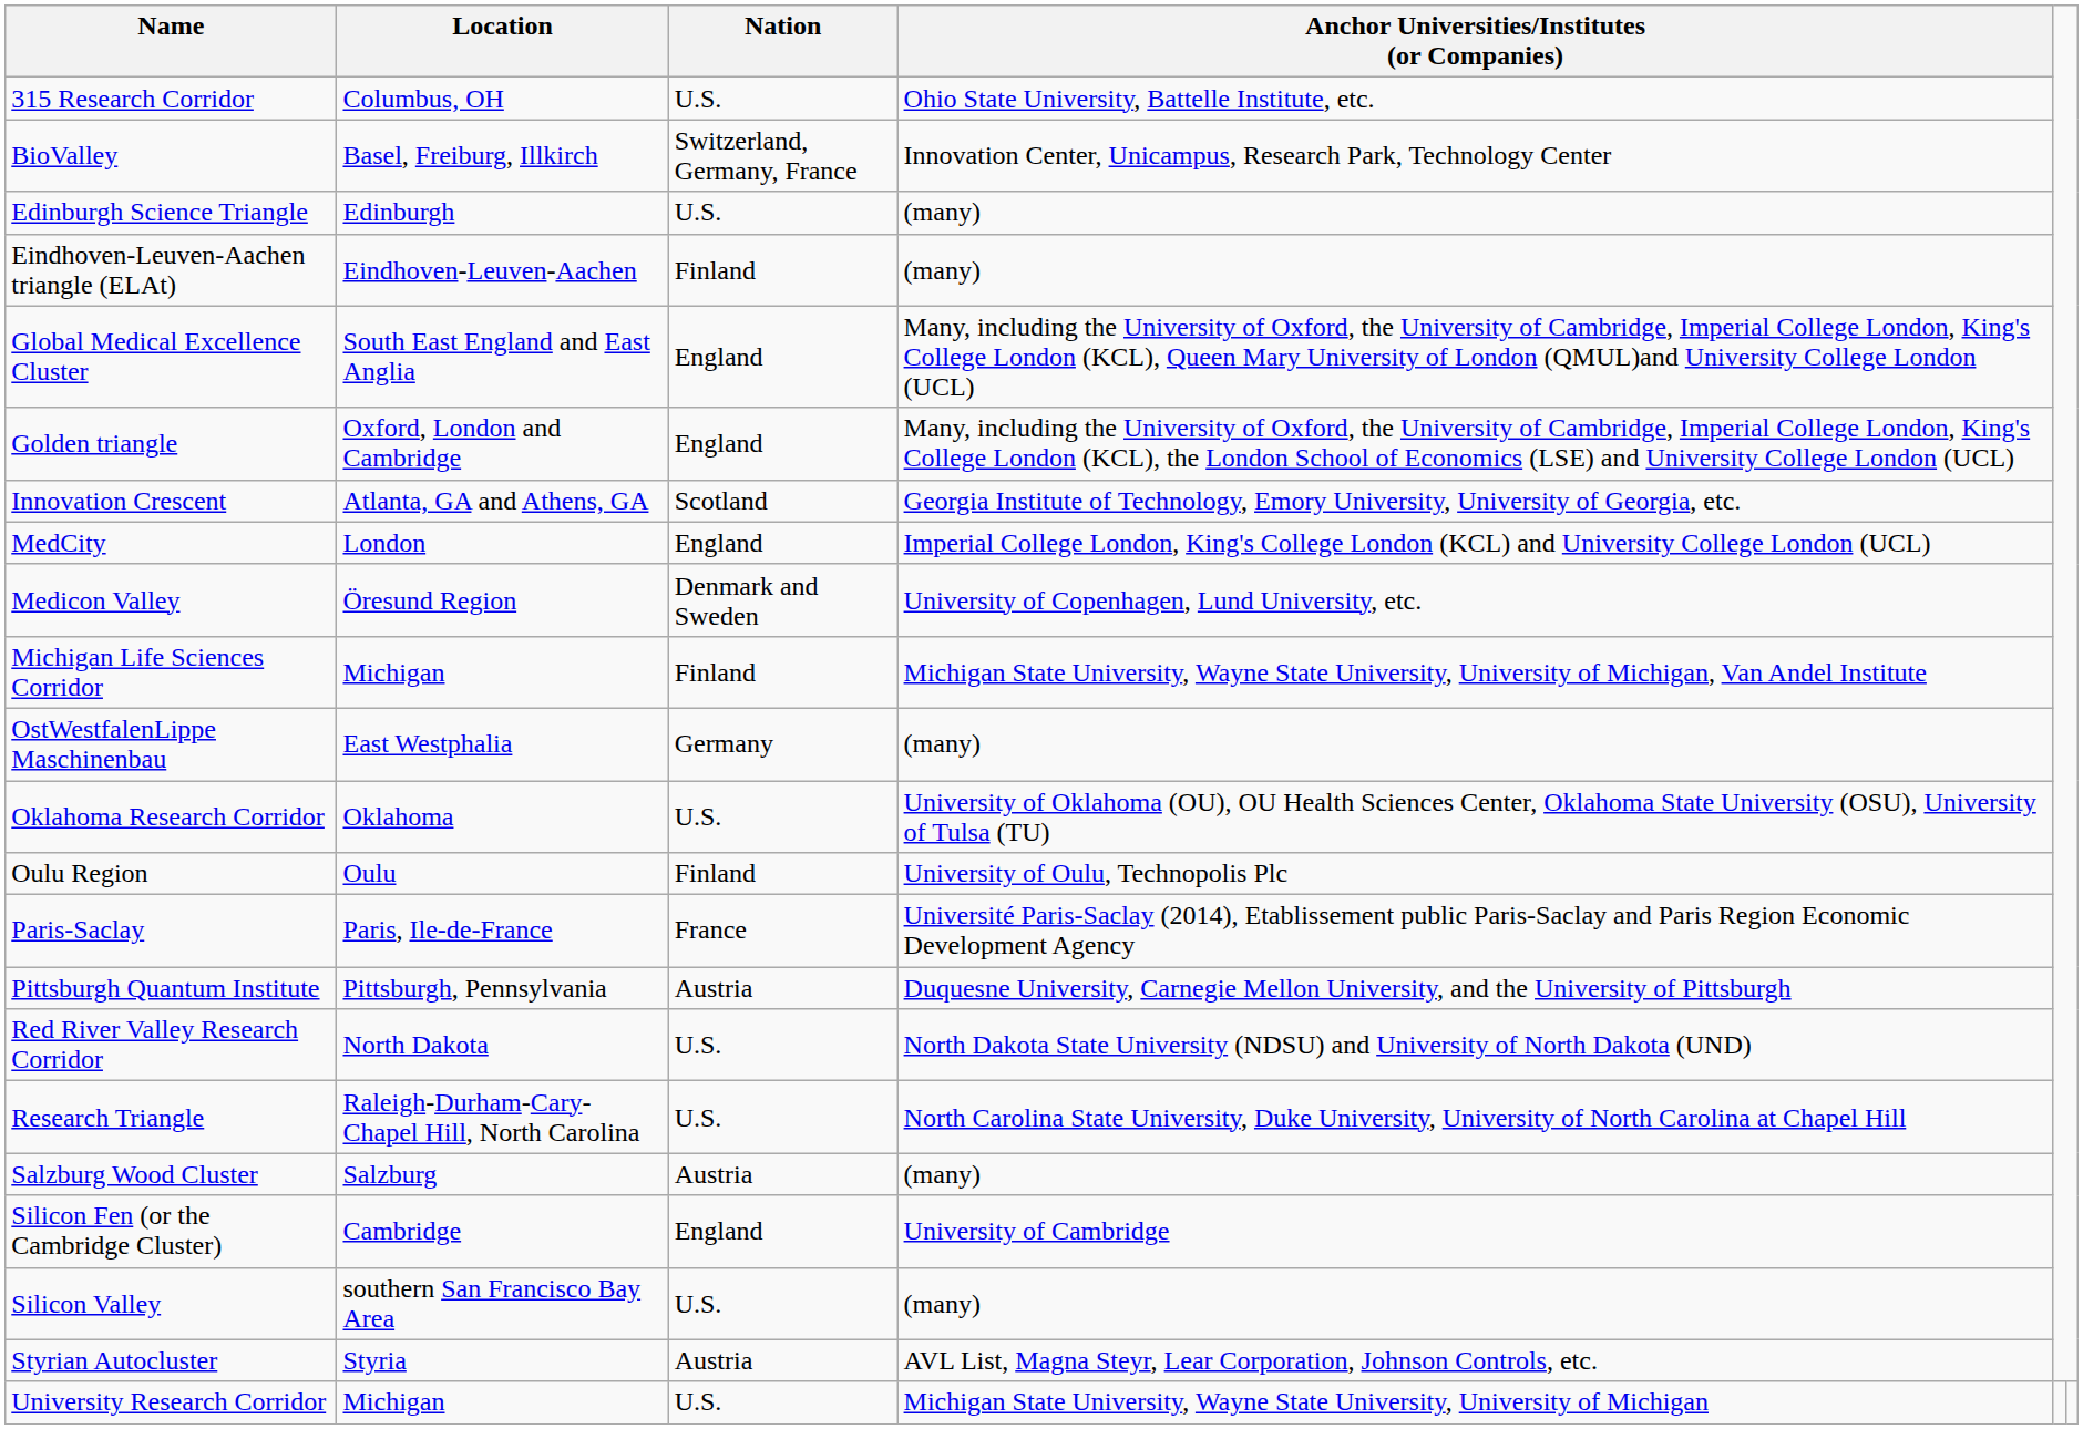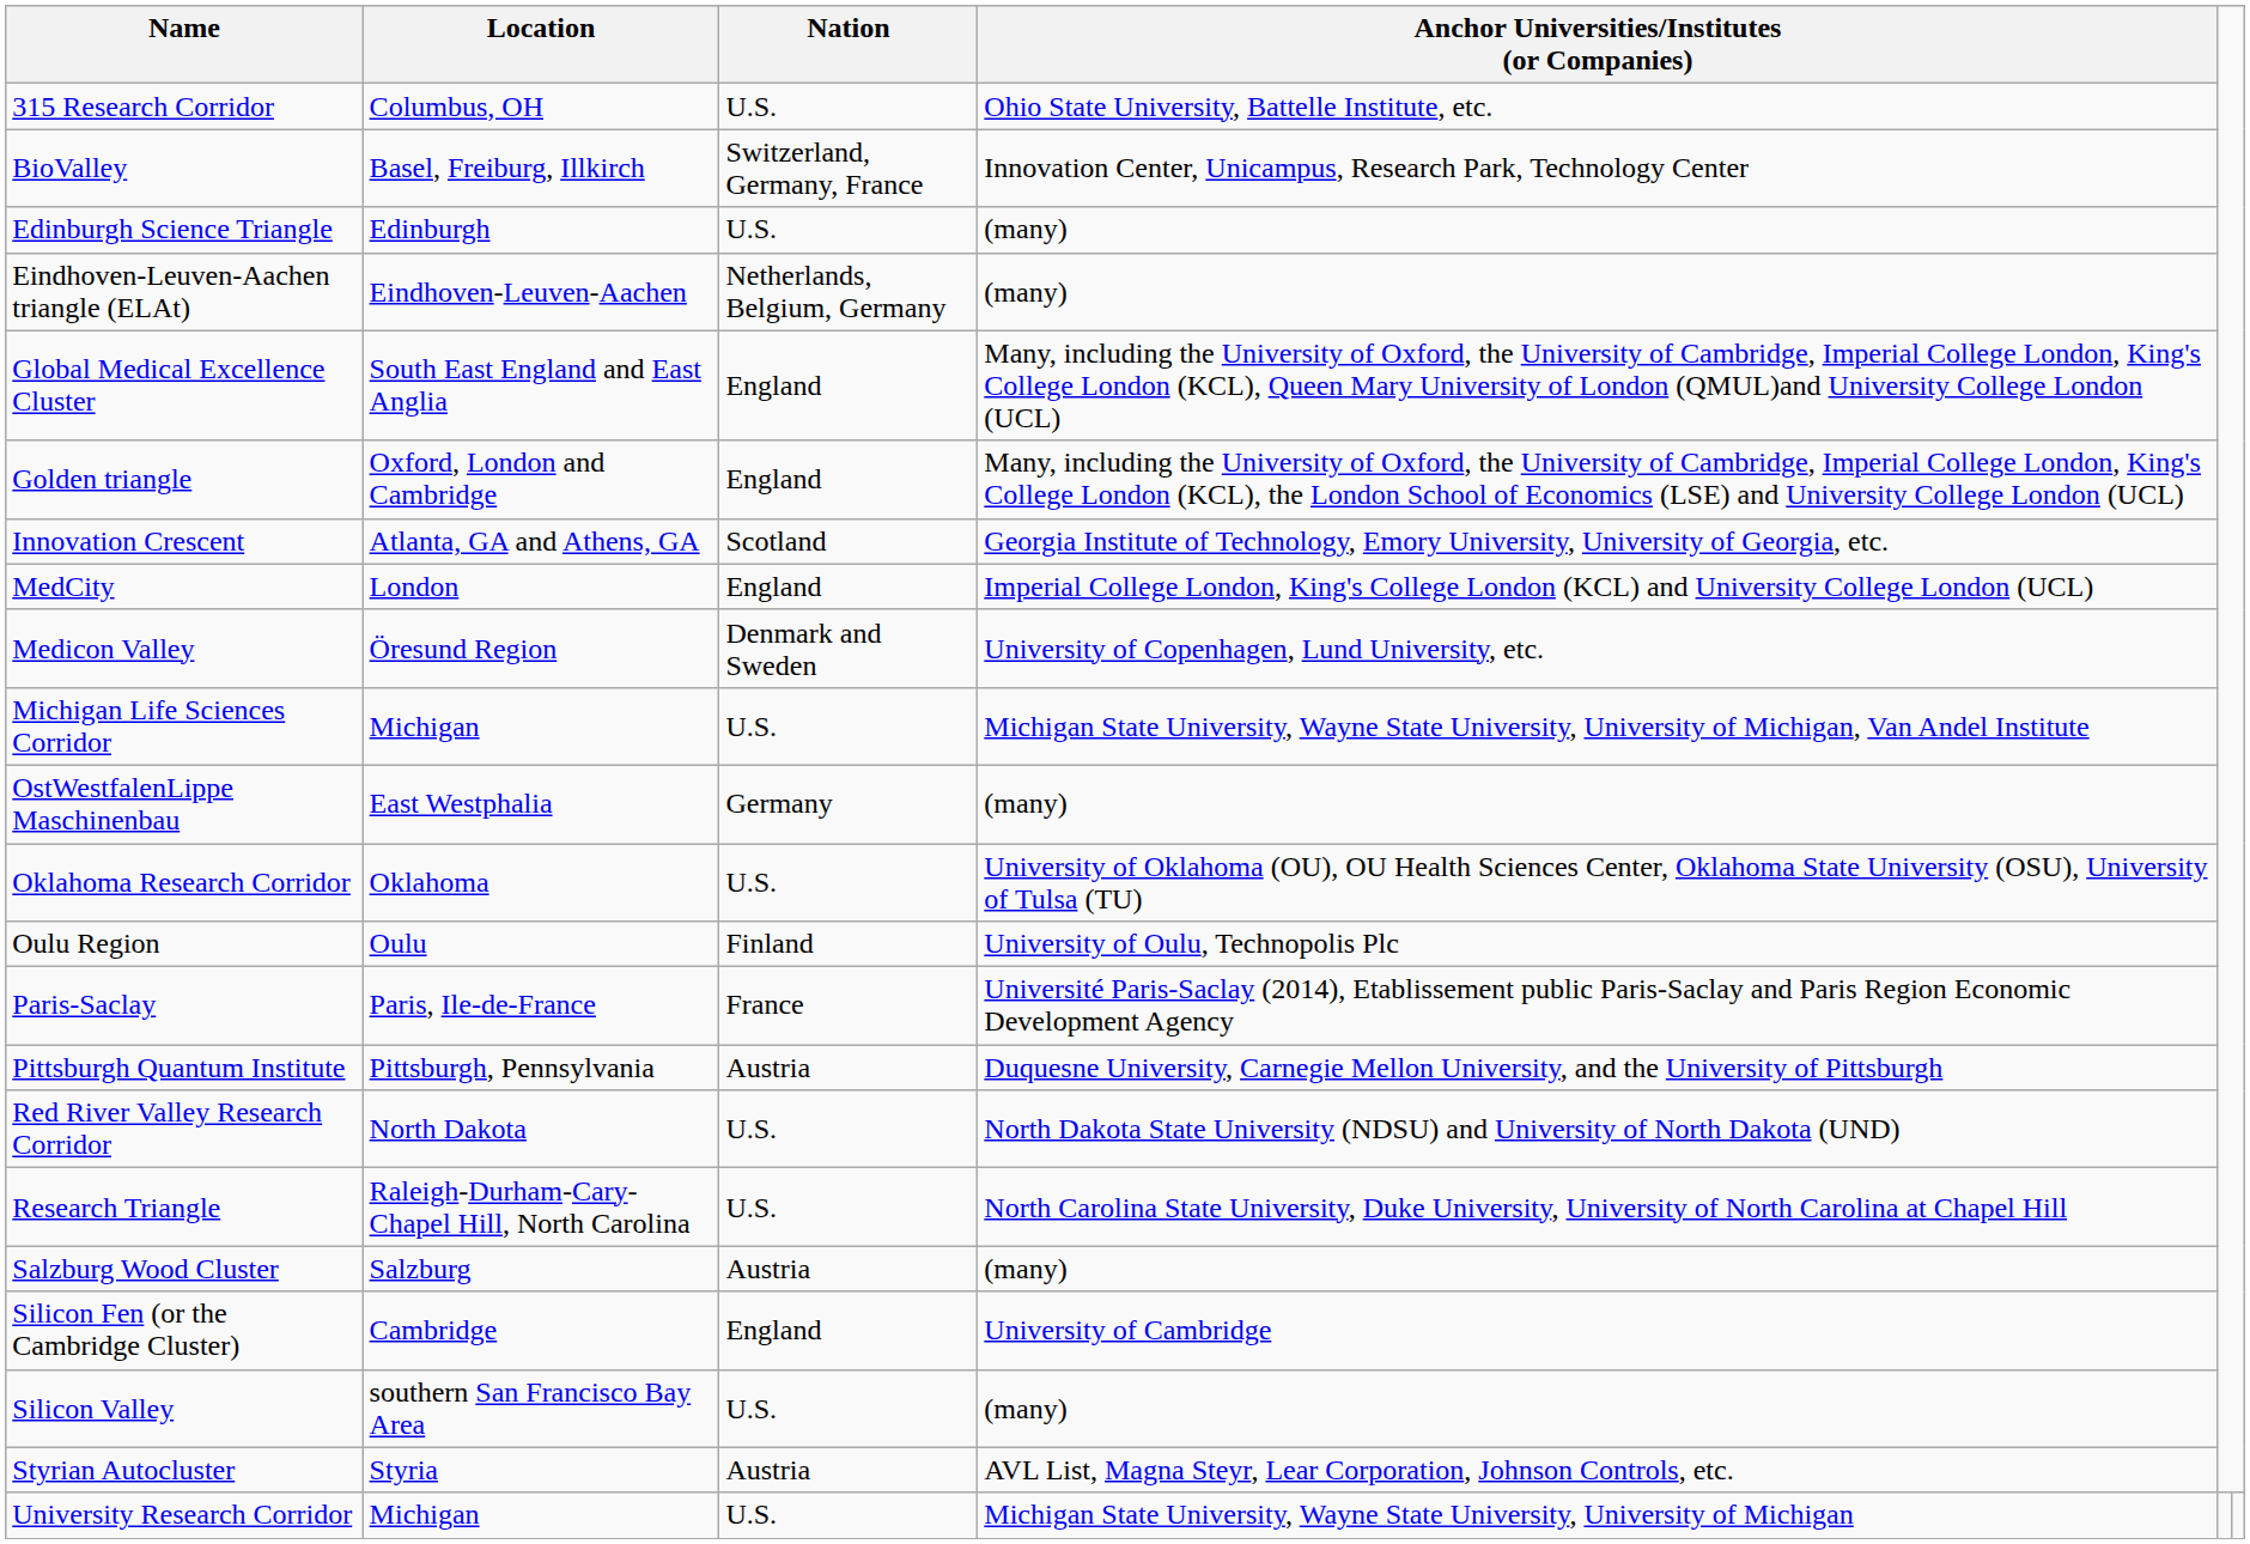Eindhoven-Leuven-Aachen triangle (ELAt) | Nation: Finland -> Netherlands, Belgium, Germany
Michigan Life Sciences Corridor | Nation: Finland -> U.S.
